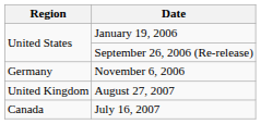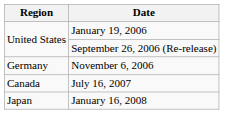- row: United Kingdom | August 27, 2007
+ row: Japan | January 16, 2008
